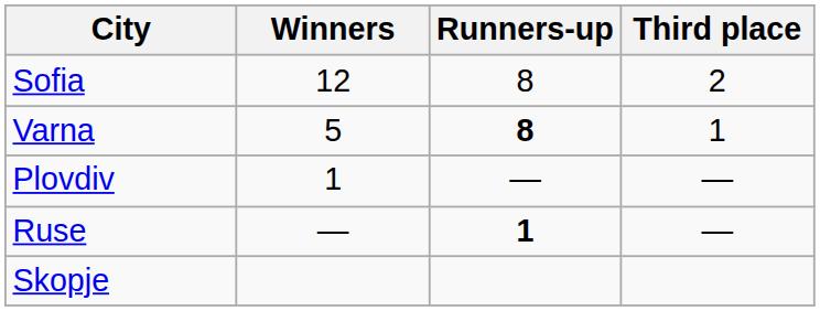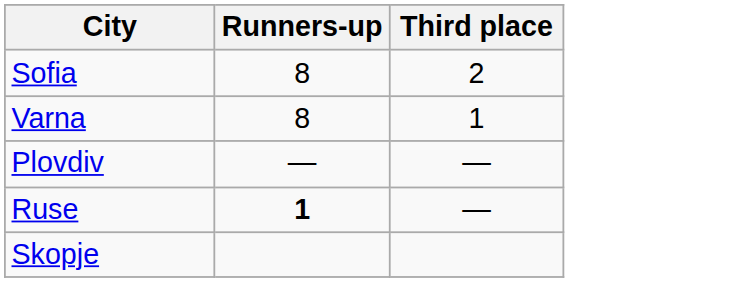- column: Winners | 12 | 5 | 1 | —
Varna | Runners-up: bold -> normal
